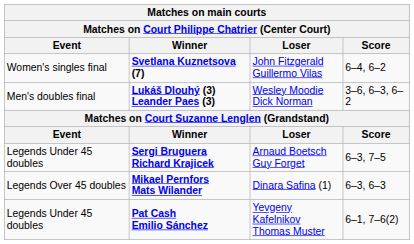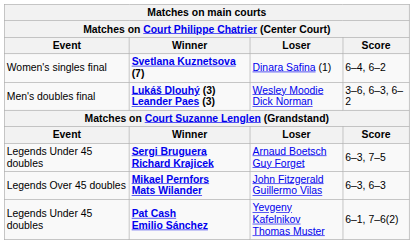Svetlana Kuznetsova (7) | Loser: John Fitzgerald Guillermo Vilas -> Dinara Safina (1)
Mikael Pernfors Mats Wilander | Loser: Dinara Safina (1) -> John Fitzgerald Guillermo Vilas
